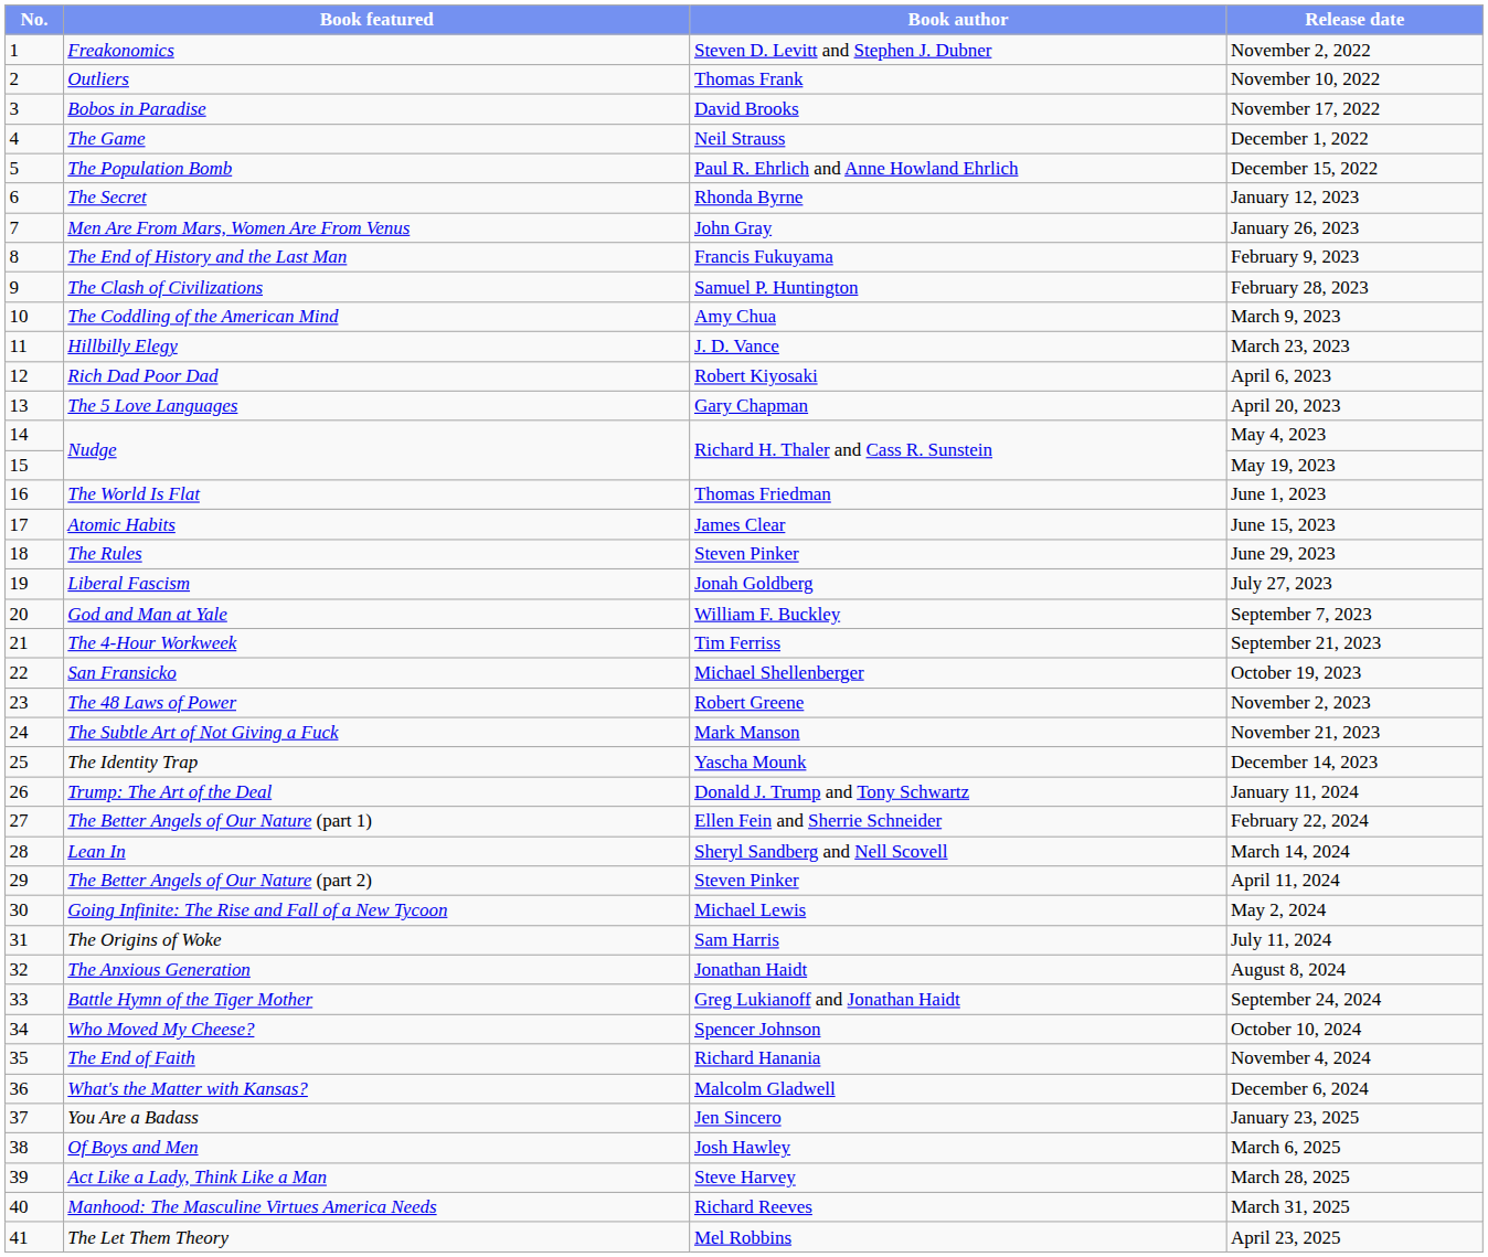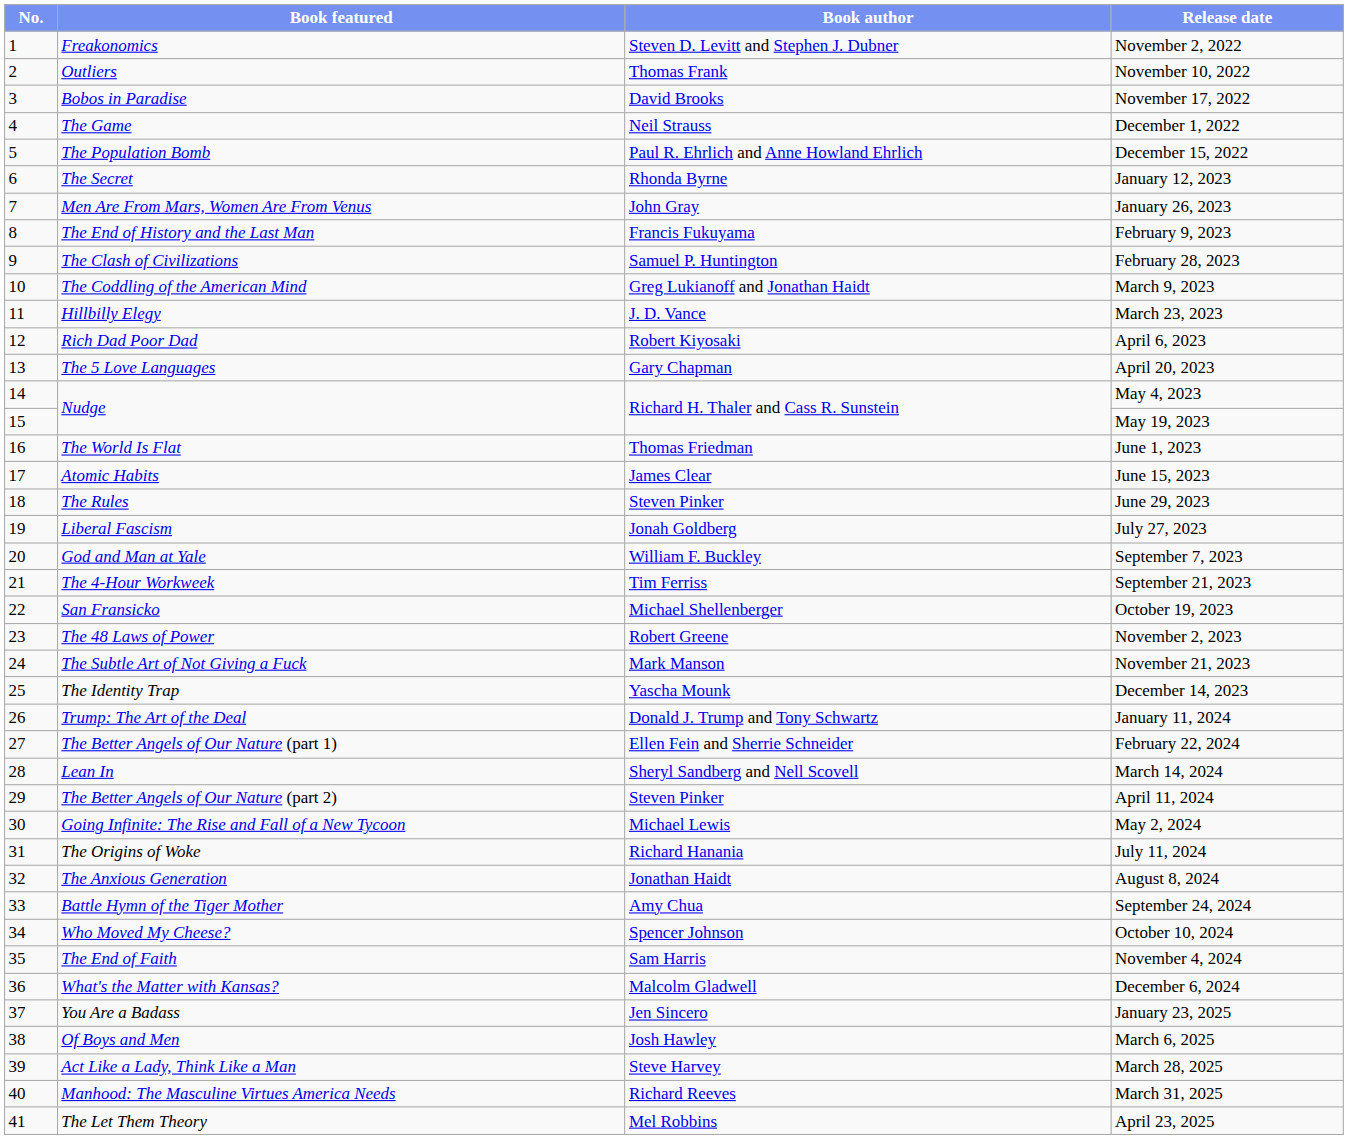March 9, 2023 | Book author: Amy Chua -> Greg Lukianoff and Jonathan Haidt
July 11, 2024 | Book author: Sam Harris -> Richard Hanania
September 24, 2024 | Book author: Greg Lukianoff and Jonathan Haidt -> Amy Chua
November 4, 2024 | Book author: Richard Hanania -> Sam Harris
